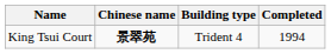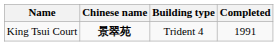King Tsui Court | Completed: 1994 -> 1991
